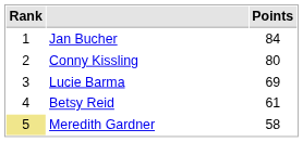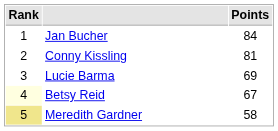Conny Kissling | Points: 80 -> 81
Betsy Reid | Rank: no background -> lightyellow background
Betsy Reid | Points: 61 -> 67
